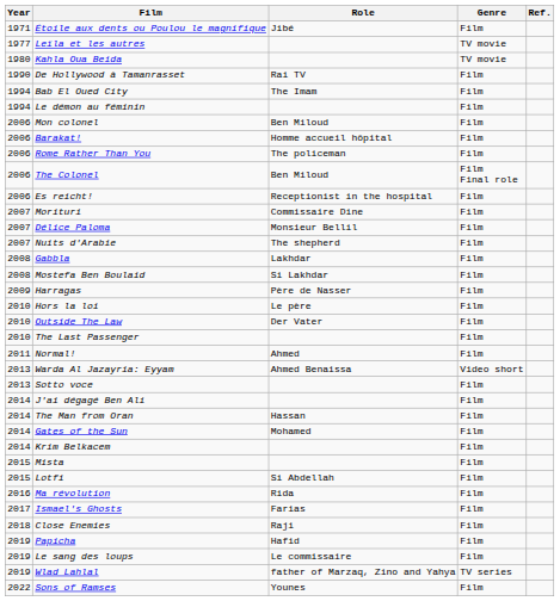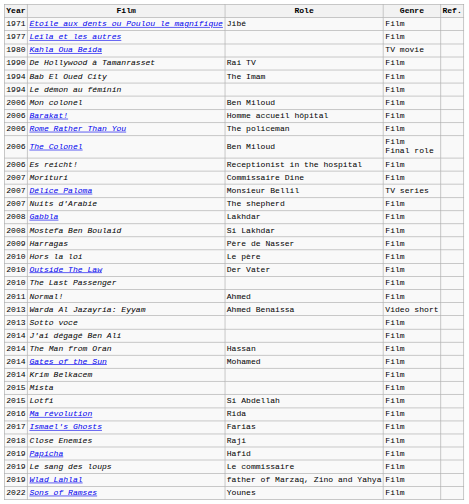Leïla et les autres | Genre: TV movie -> Film
Délice Paloma | Genre: Film -> TV series
Wlad Lahlal | Genre: TV series -> Film
